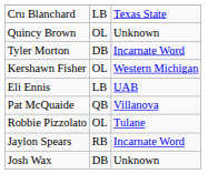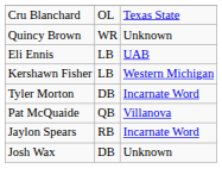Cru Blanchard | column 2: LB -> OL
Quincy Brown | column 2: OL -> WR
rows swapped: Eli Ennis <-> Tyler Morton
Kershawn Fisher | column 2: OL -> LB
- row: Robbie Pizzolato | OL | Tulane
